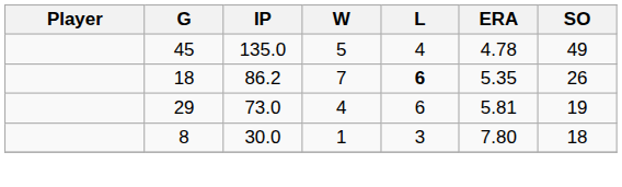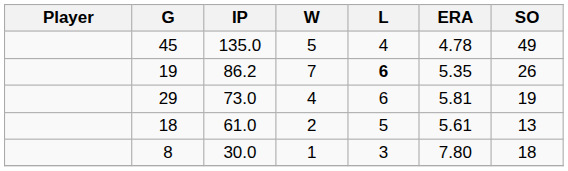86.2 | G: 18 -> 19
+ row: 18 | 61.0 | 2 | 5 | 5.61 | 13
